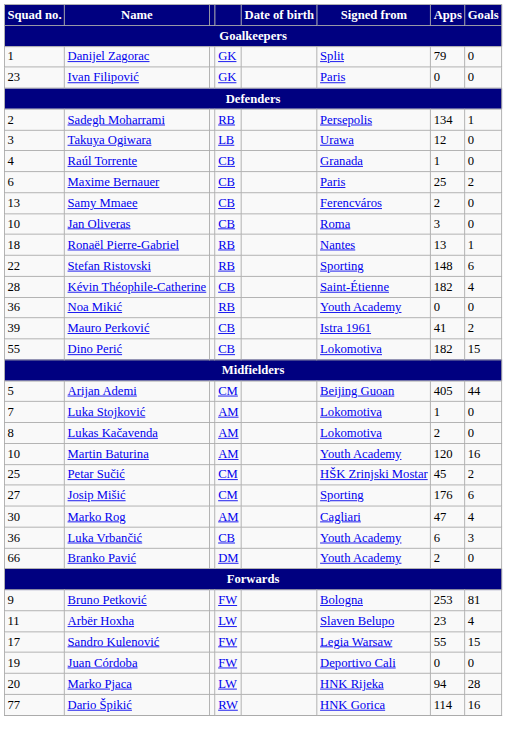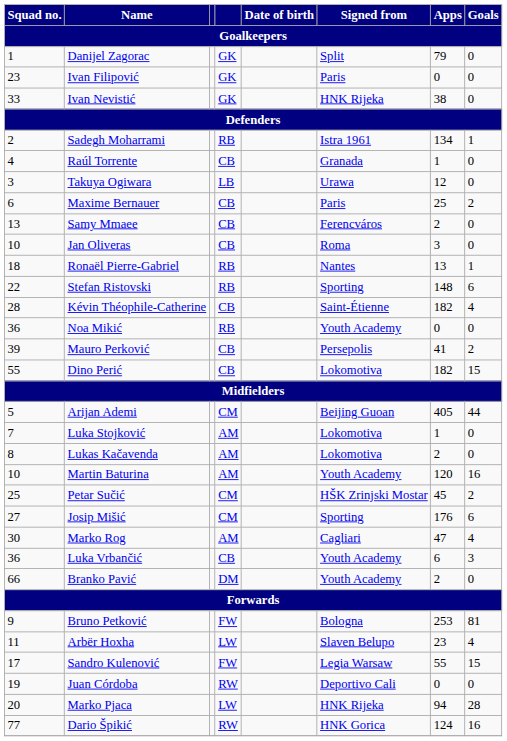+ row: 33 | Ivan Nevistić | GK | HNK Rijeka | 38 | 0
Sadegh Moharrami | Signed from: Persepolis -> Istra 1961
rows swapped: Takuya Ogiwara <-> Raúl Torrente
Mauro Perković | Signed from: Istra 1961 -> Persepolis
Juan Córdoba | column 4: FW -> RW
Dario Špikić | Apps: 114 -> 124
